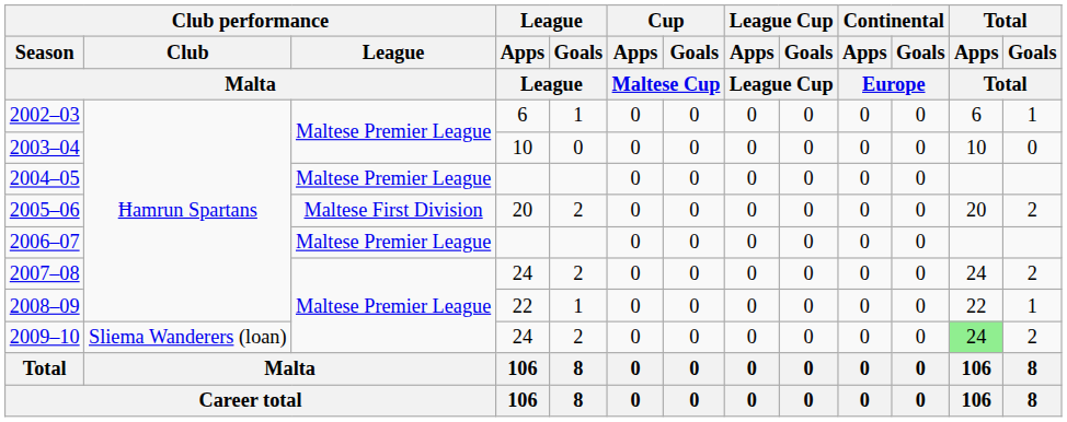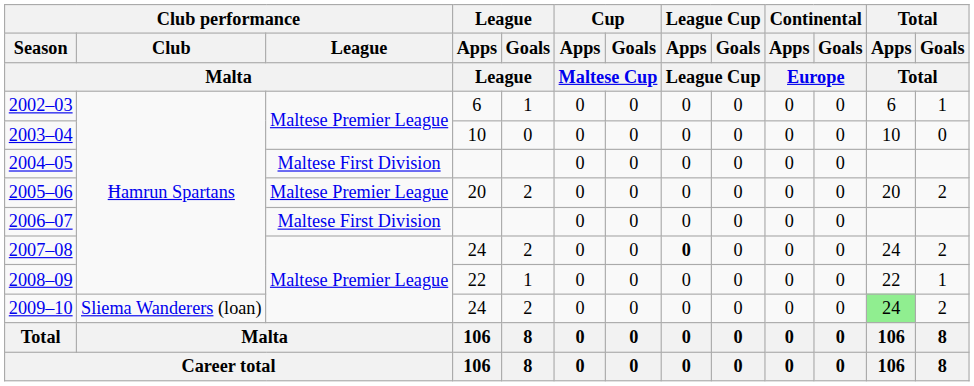2004–05 | Club performance / League / Malta: Maltese Premier League -> Maltese First Division
2005–06 | Club performance / League / Malta: Maltese First Division -> Maltese Premier League
2006–07 | Club performance / League / Malta: Maltese Premier League -> Maltese First Division
2007–08 | League Cup / Apps / League Cup: normal -> bold
